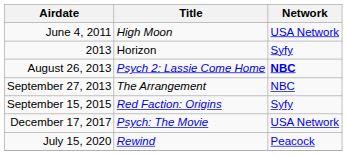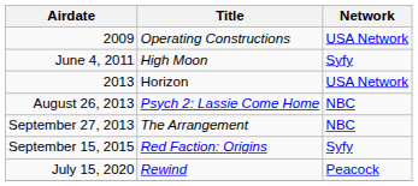+ row: 2009 | Operating Constructions | USA Network
June 4, 2011 | Network: USA Network -> Syfy
2013 | Network: Syfy -> USA Network
August 26, 2013 | Network: bold -> normal
- row: December 17, 2017 | Psych: The Movie | USA Network
